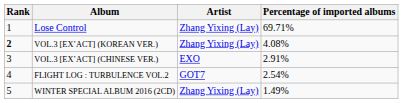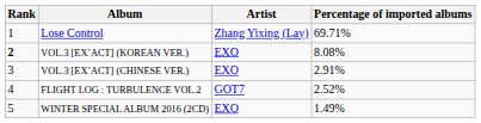VOL.3 [EX’ACT] (KOREAN VER.) | Artist: Zhang Yixing (Lay) -> EXO
VOL.3 [EX’ACT] (KOREAN VER.) | Percentage of imported albums: 4.08% -> 8.08%
FLIGHT LOG : TURBULENCE VOL.2 | Percentage of imported albums: 2.54% -> 2.52%
WINTER SPECIAL ALBUM 2016 (2CD) | Artist: Zhang Yixing (Lay) -> EXO
